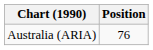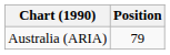Australia (ARIA) | Position: 76 -> 79
